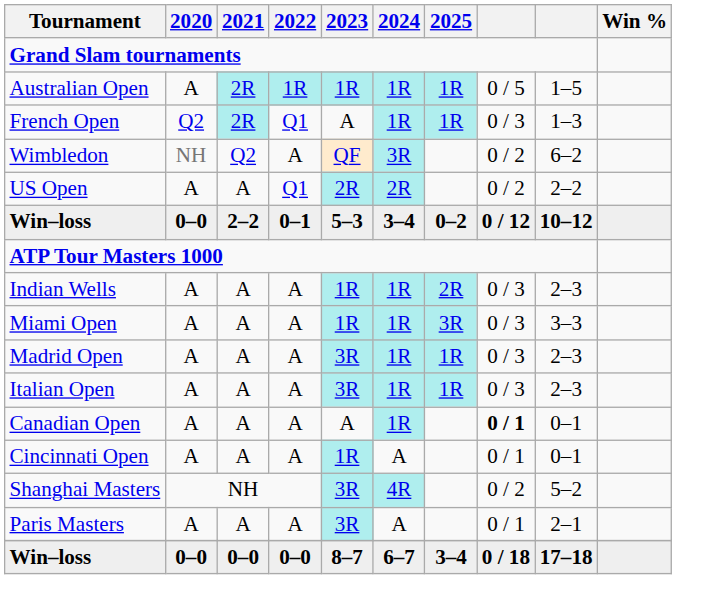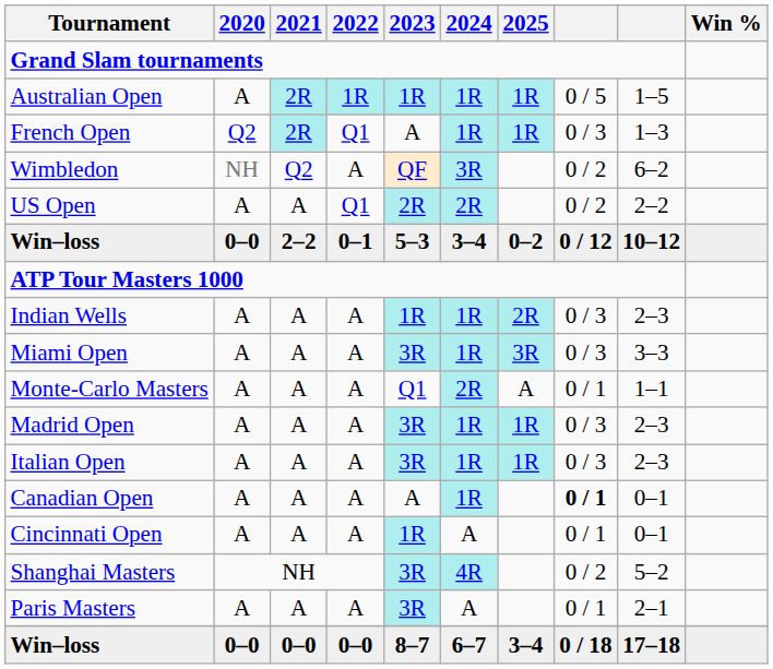Miami Open | 2023: 1R -> 3R
+ row: Monte-Carlo Masters | A | A | A | Q1 | 2R | A | 0 / 1 | 1–1
